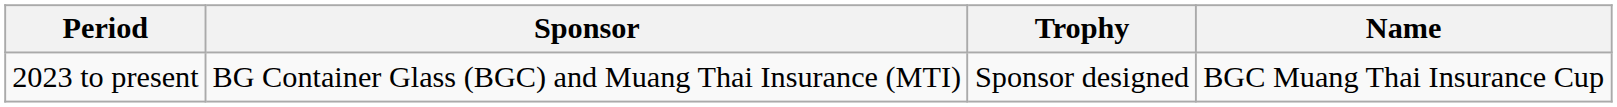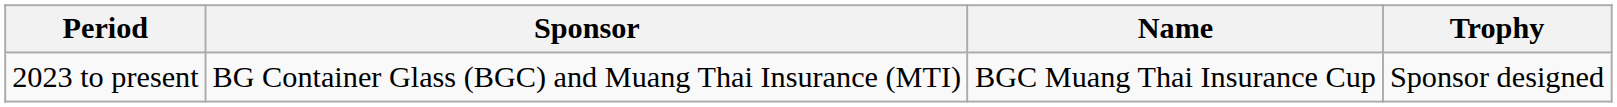columns swapped: Name <-> Trophy
